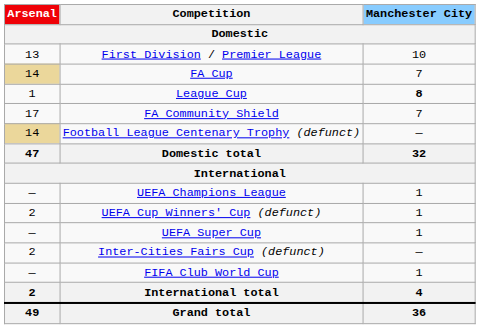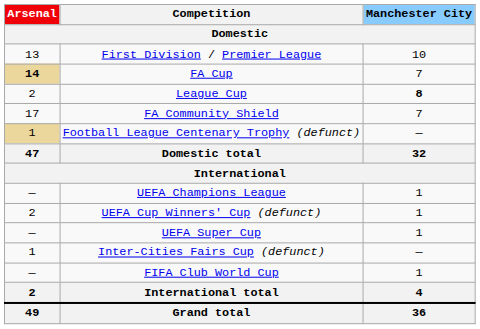FA Cup | Arsenal: normal -> bold
League Cup | Arsenal: 1 -> 2
Football League Centenary Trophy (defunct) | Arsenal: 14 -> 1
Inter-Cities Fairs Cup (defunct) | Arsenal: 2 -> 1
